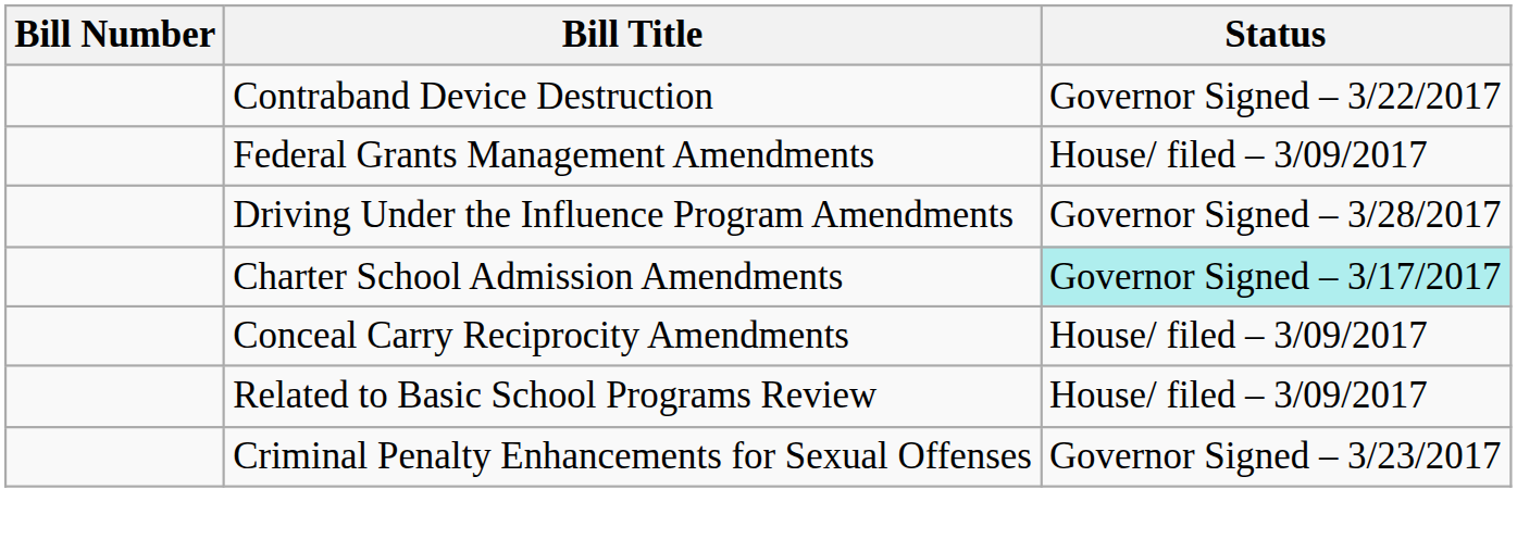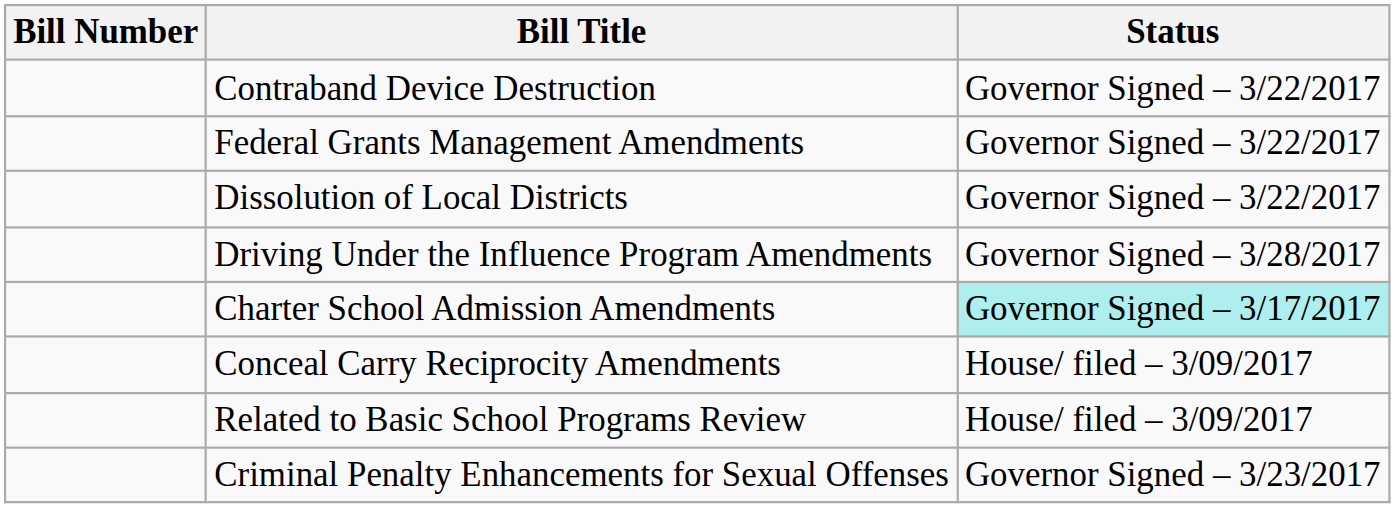Federal Grants Management Amendments | Status: House/ filed – 3/09/2017 -> Governor Signed – 3/22/2017
+ row: Dissolution of Local Districts | Governor Signed – 3/22/2017
